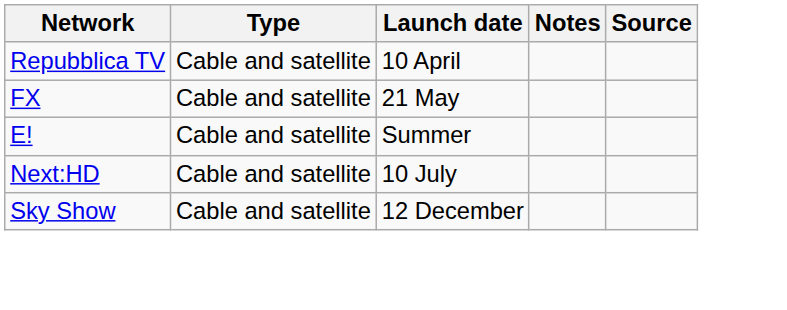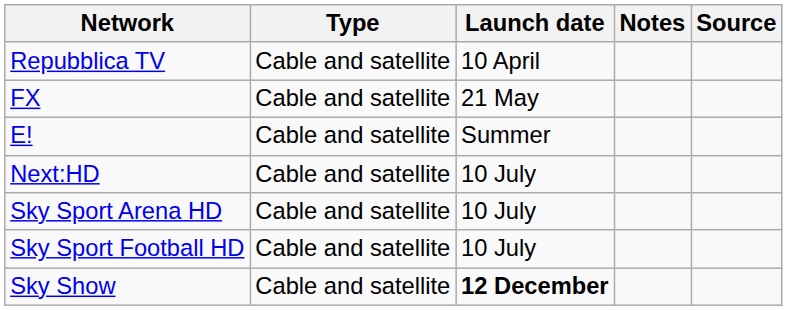+ row: Sky Sport Arena HD | Cable and satellite | 10 July
+ row: Sky Sport Football HD | Cable and satellite | 10 July
Sky Show | Launch date: normal -> bold
